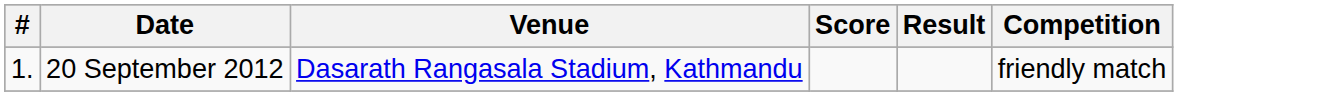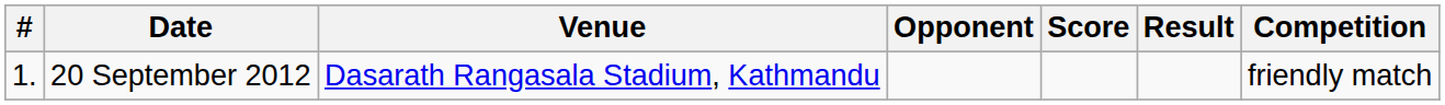+ column: Opponent
